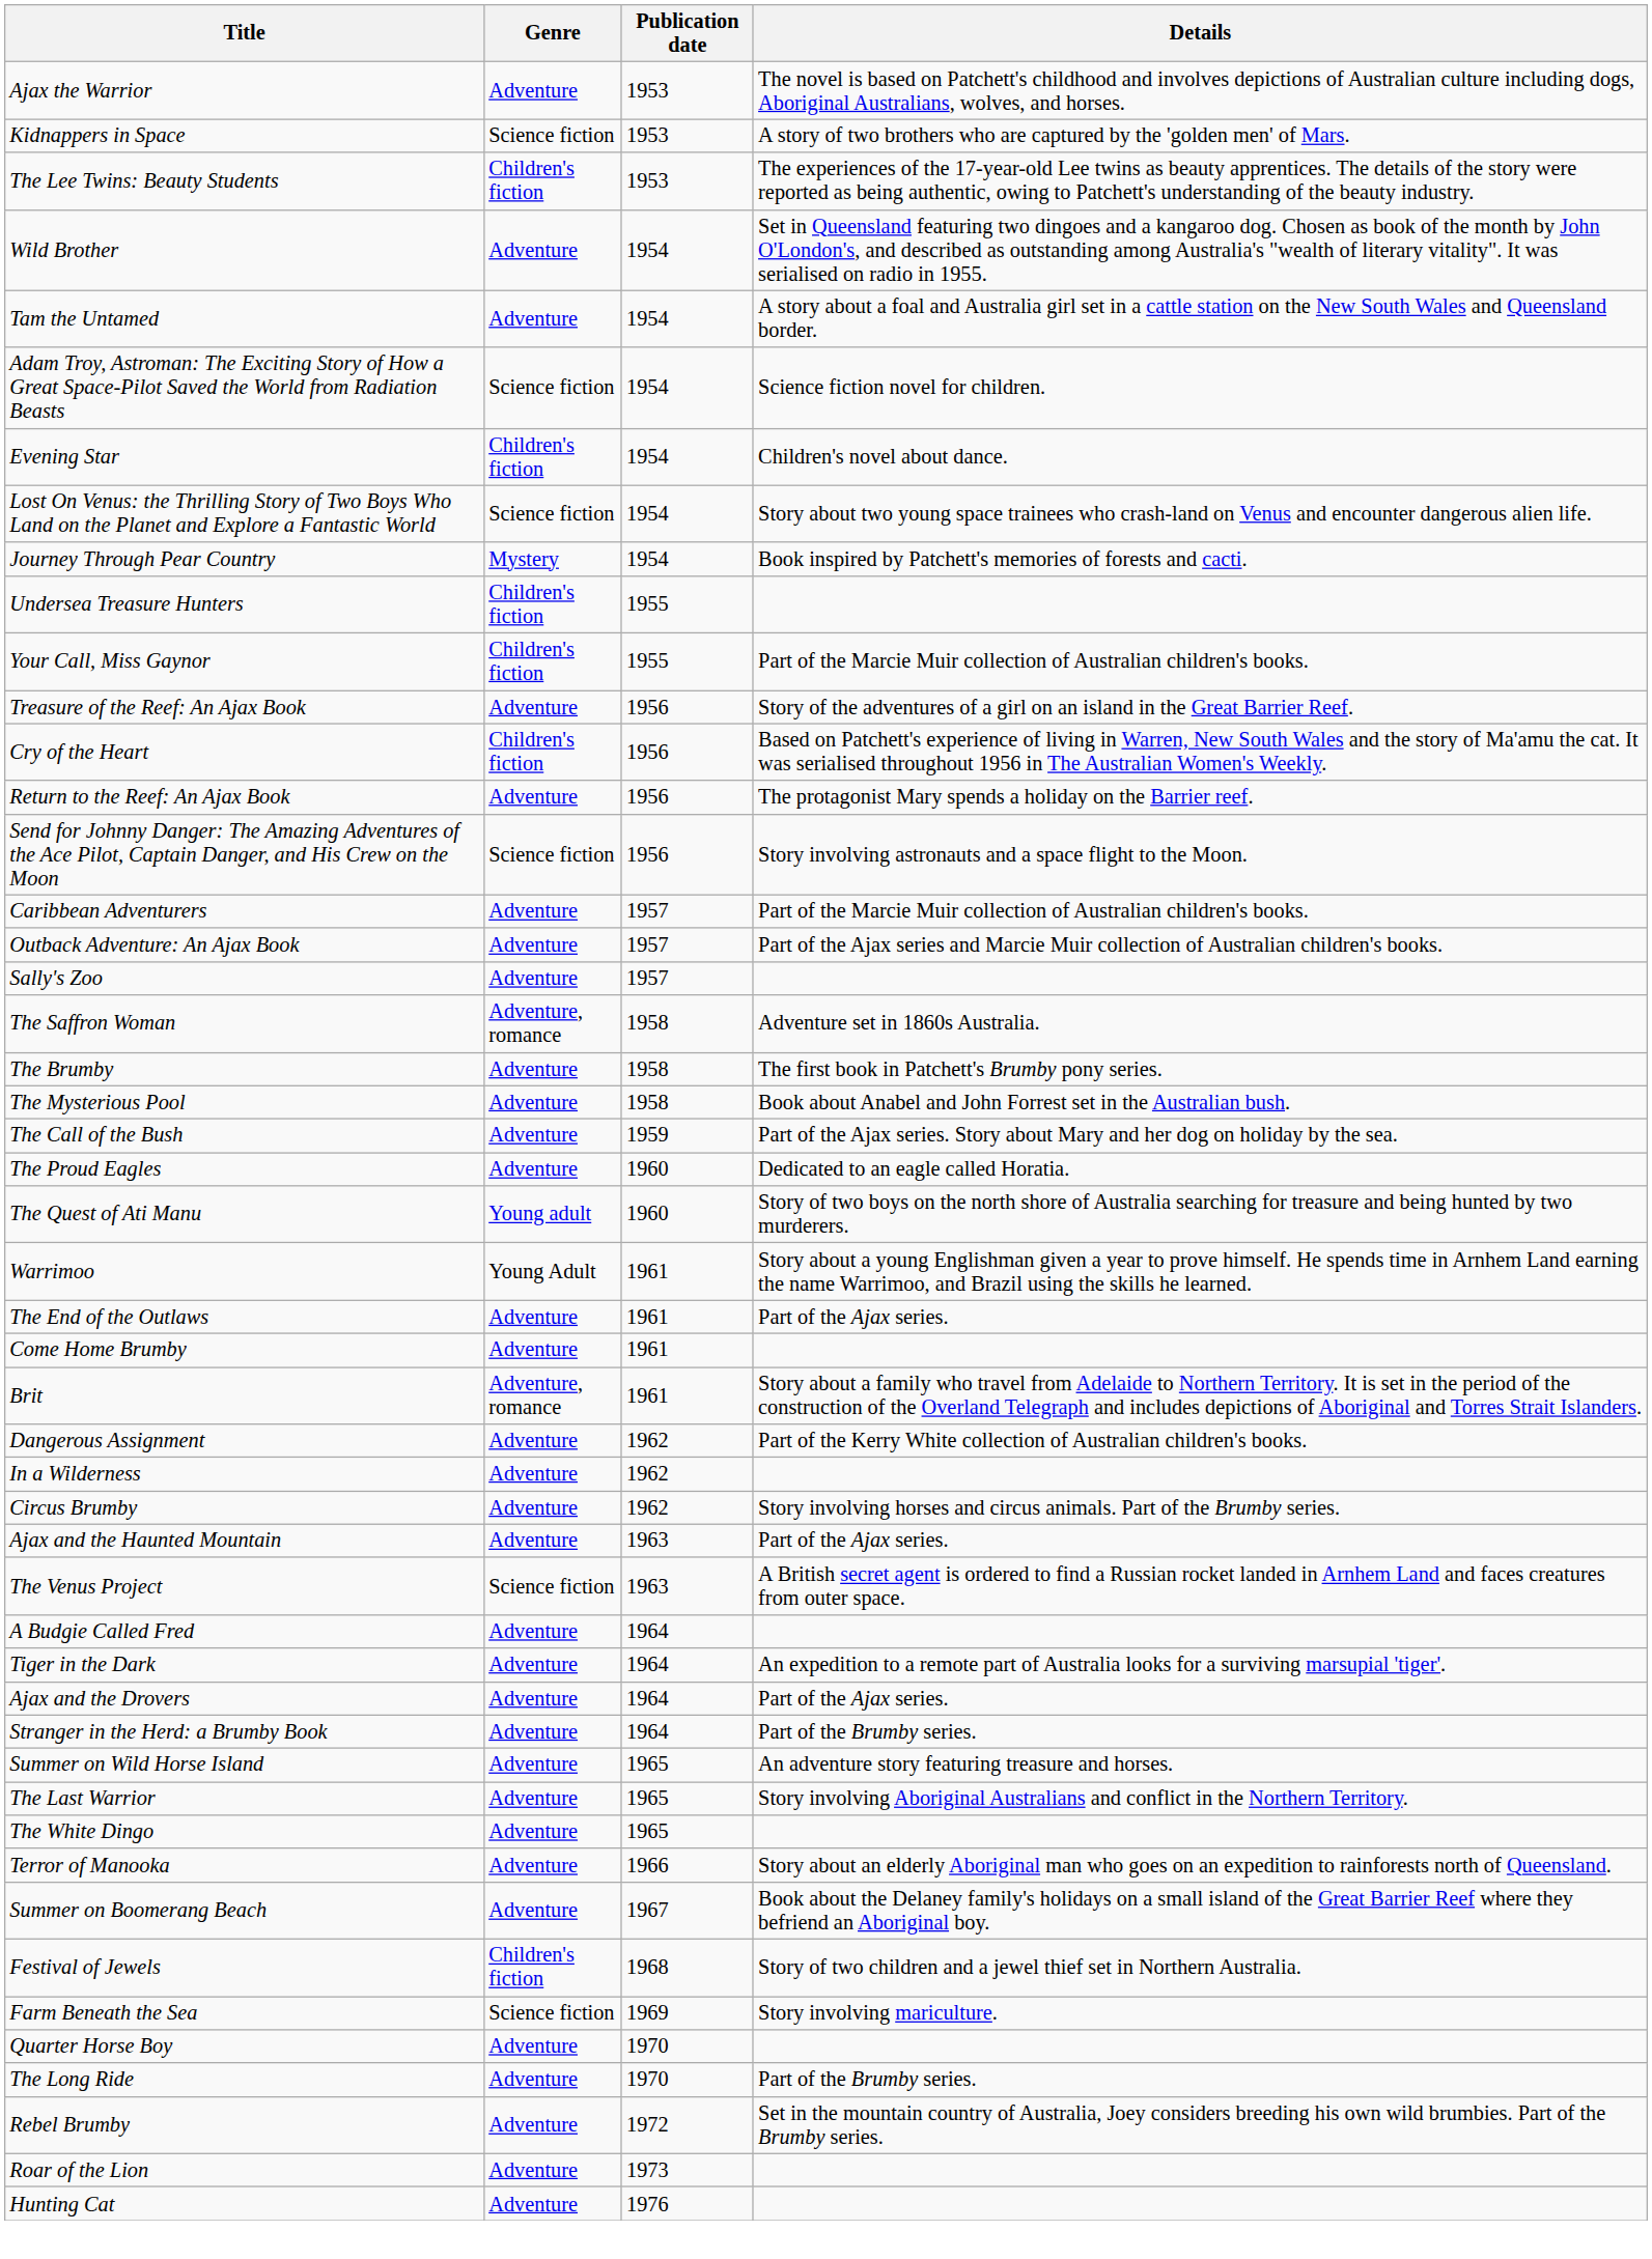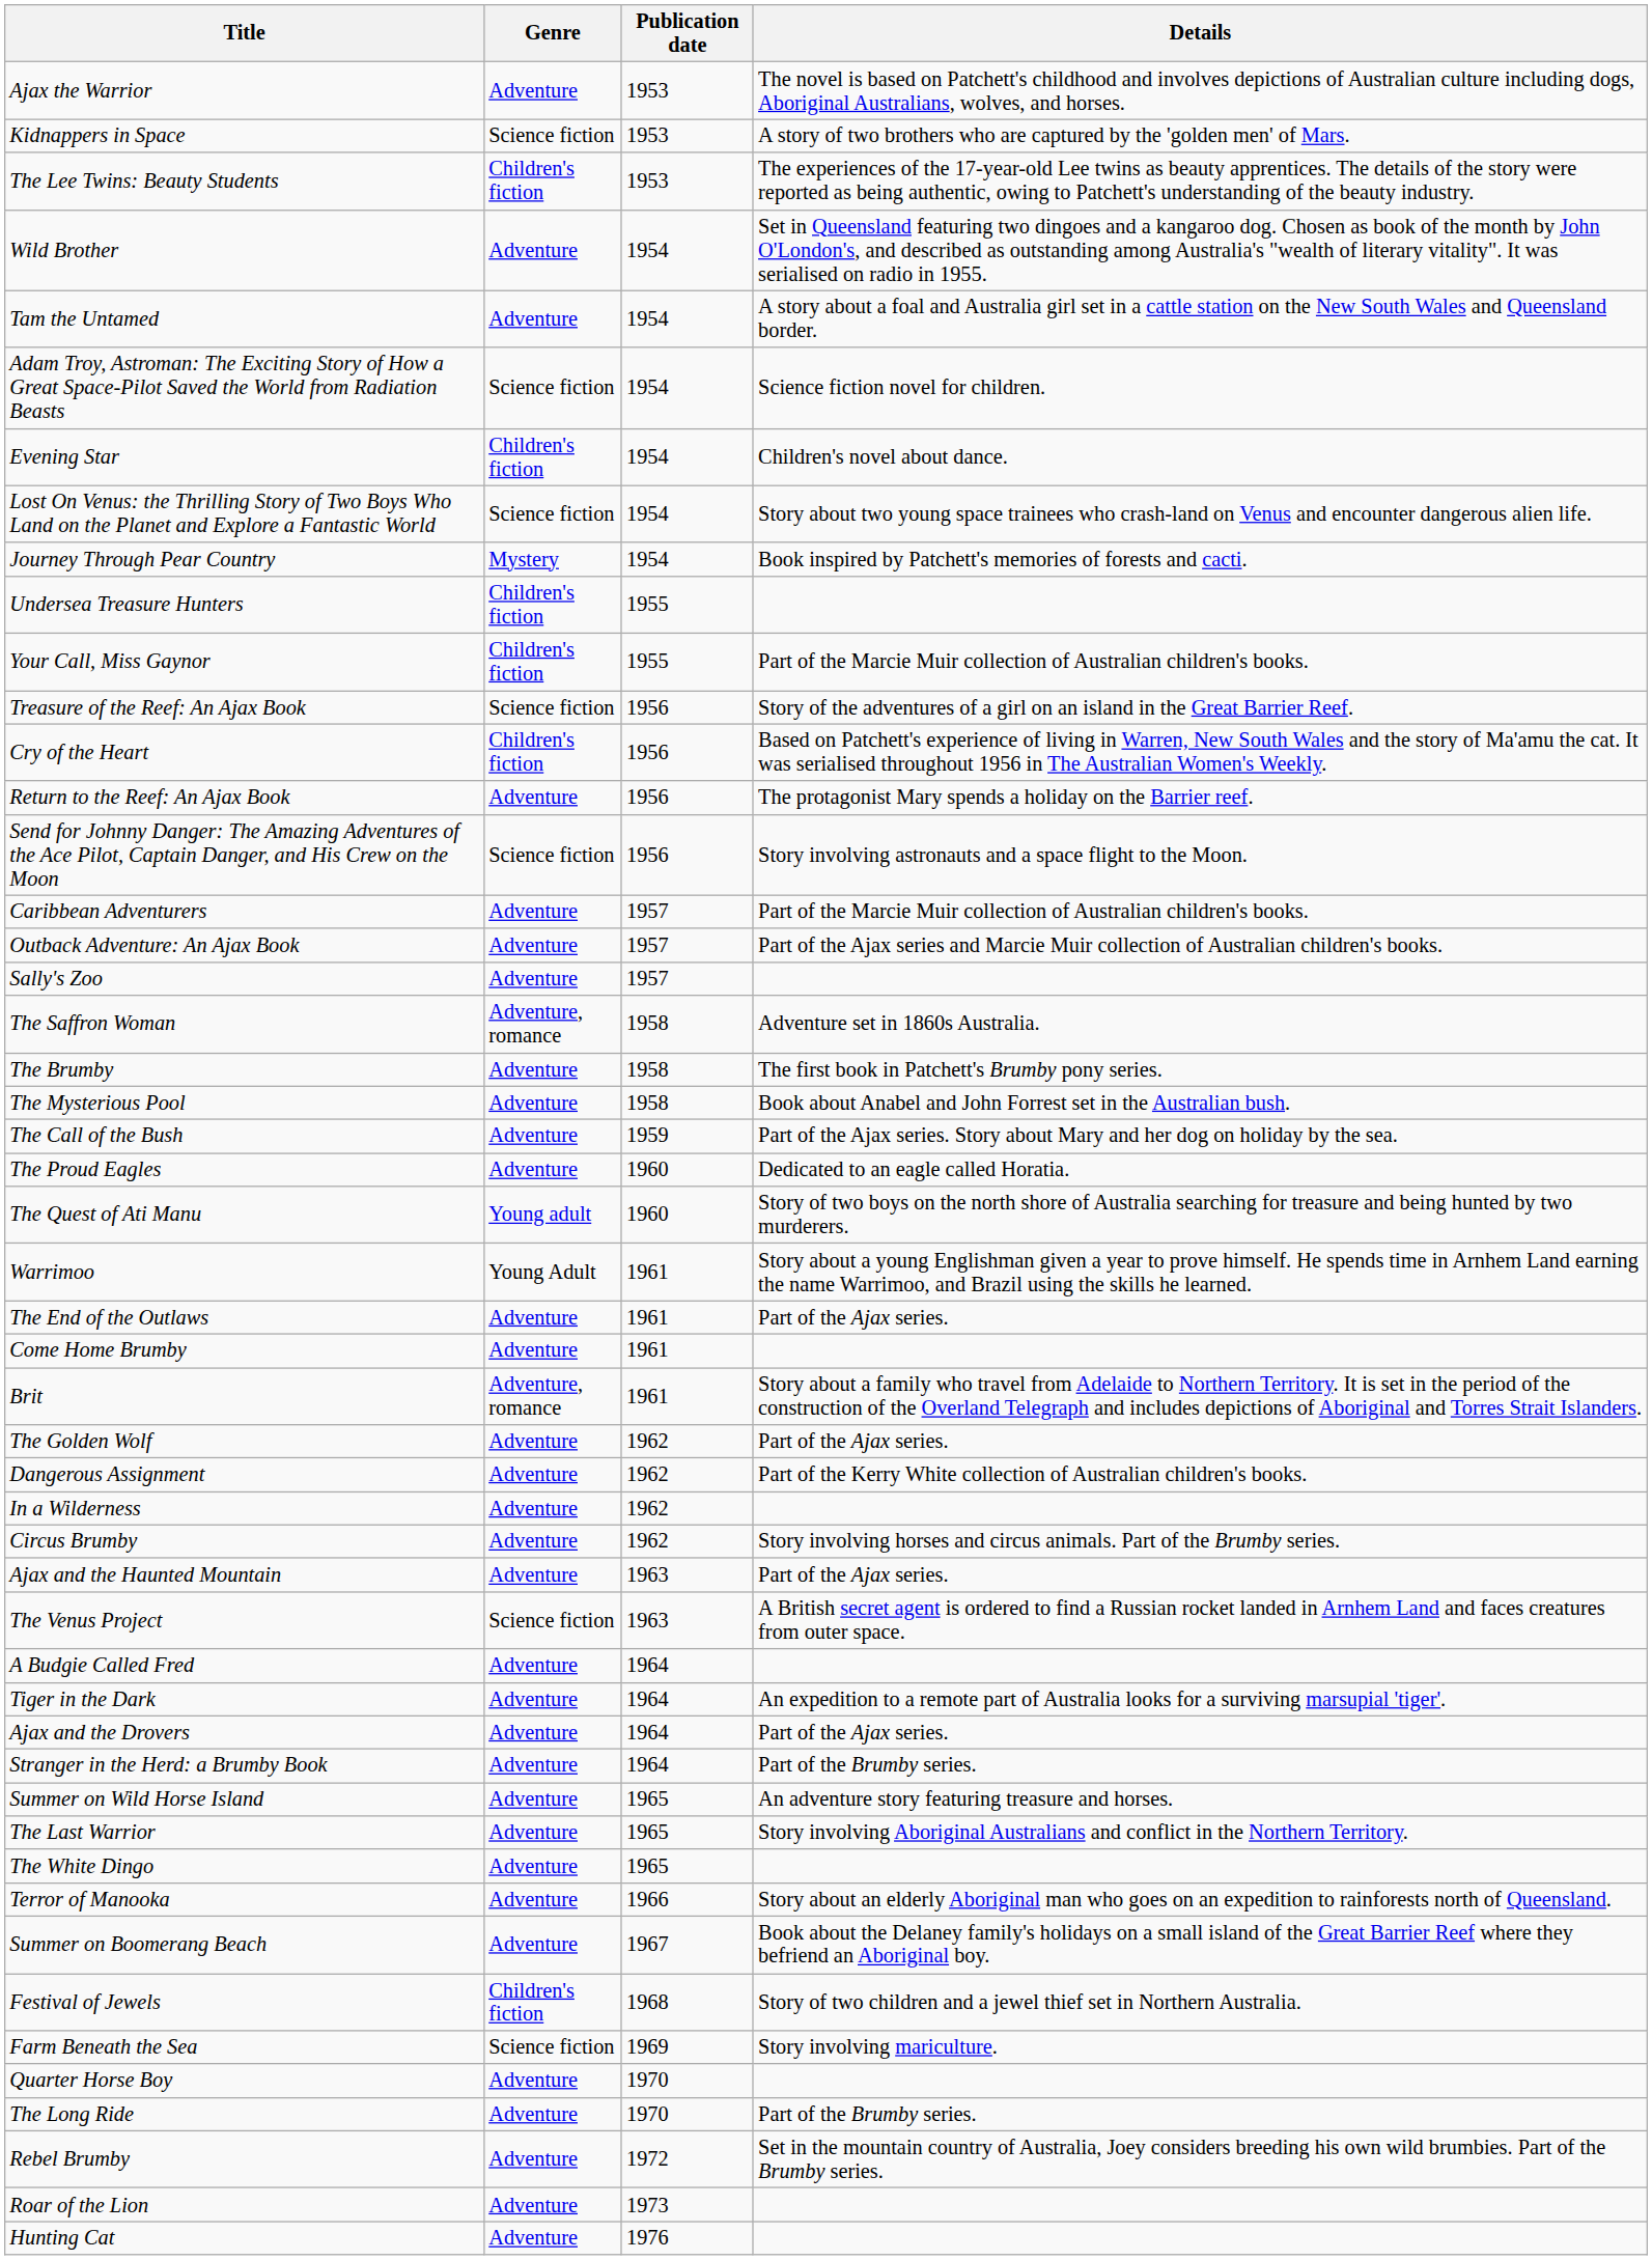Treasure of the Reef: An Ajax Book | Genre: Adventure -> Science fiction
+ row: The Golden Wolf | Adventure | 1962 | Part of the Ajax series.
